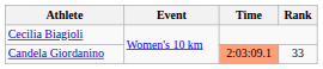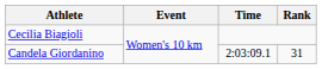Candela Giordanino | Time: lightsalmon background -> no background
Candela Giordanino | Rank: 33 -> 31
